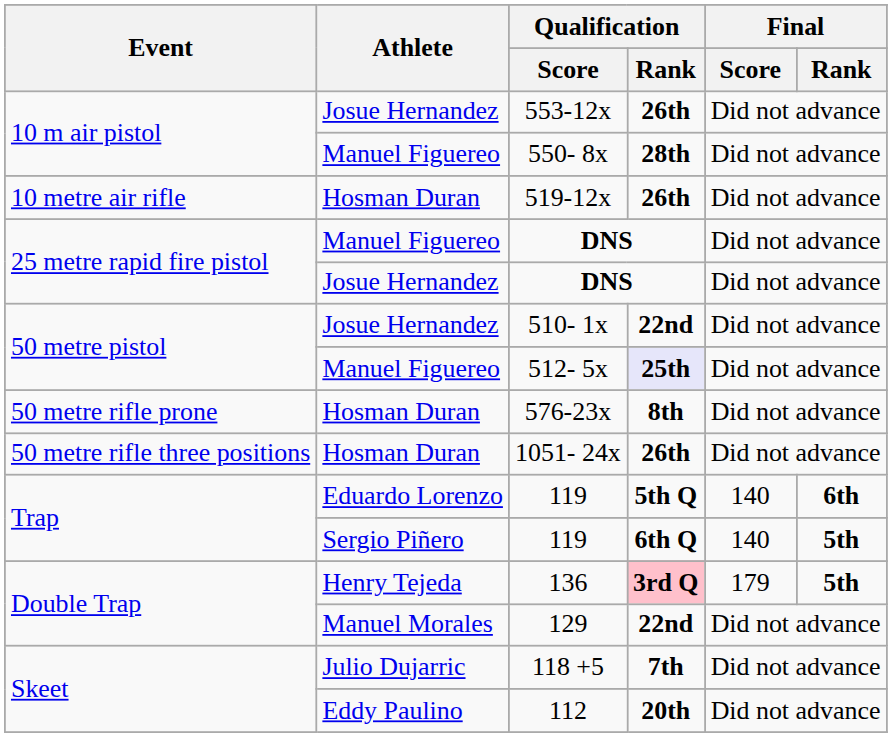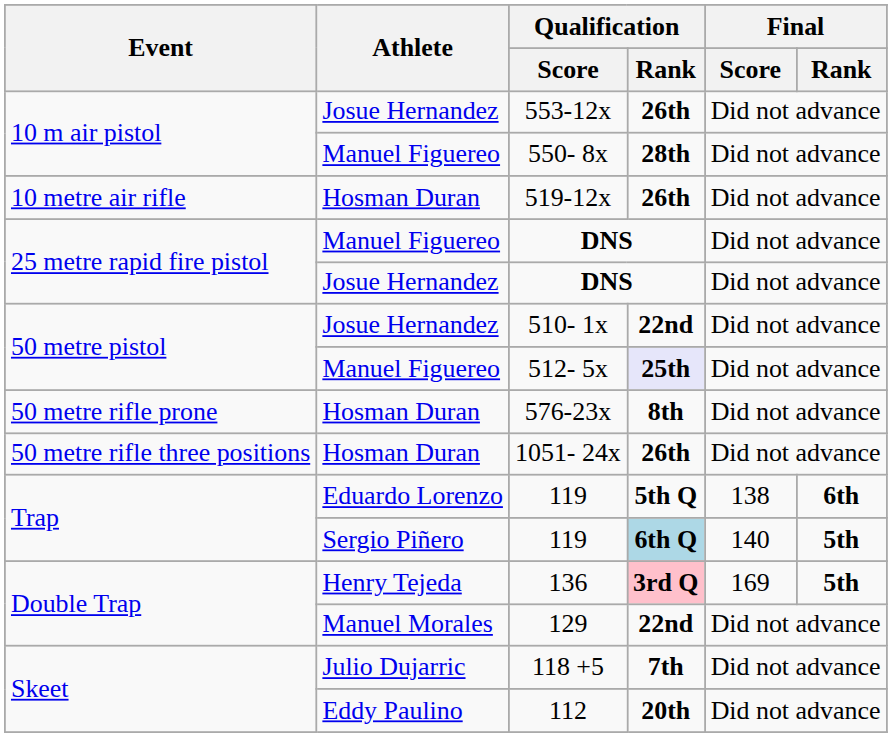Eduardo Lorenzo / 119 | Final / Score: 140 -> 138
Sergio Piñero / 119 | Qualification / Rank: no background -> lightblue background
136 | Final / Score: 179 -> 169
